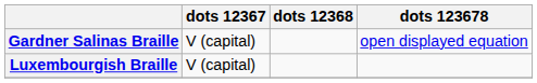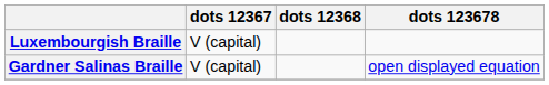rows swapped: Gardner Salinas Braille <-> Luxembourgish Braille
